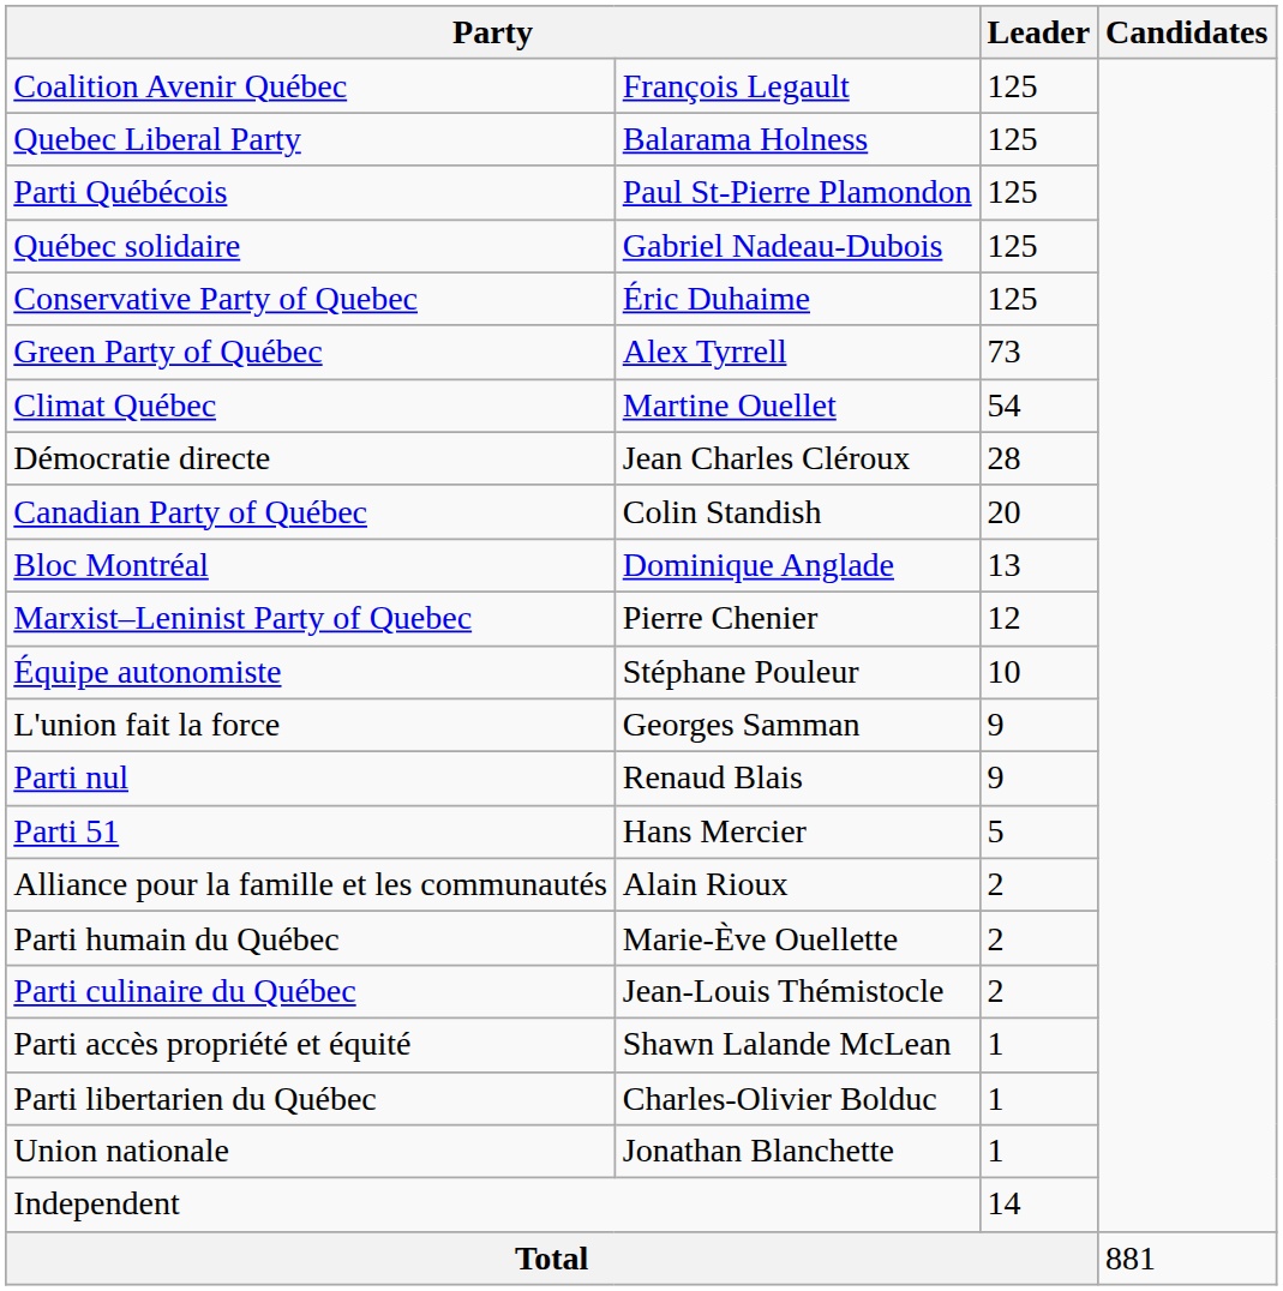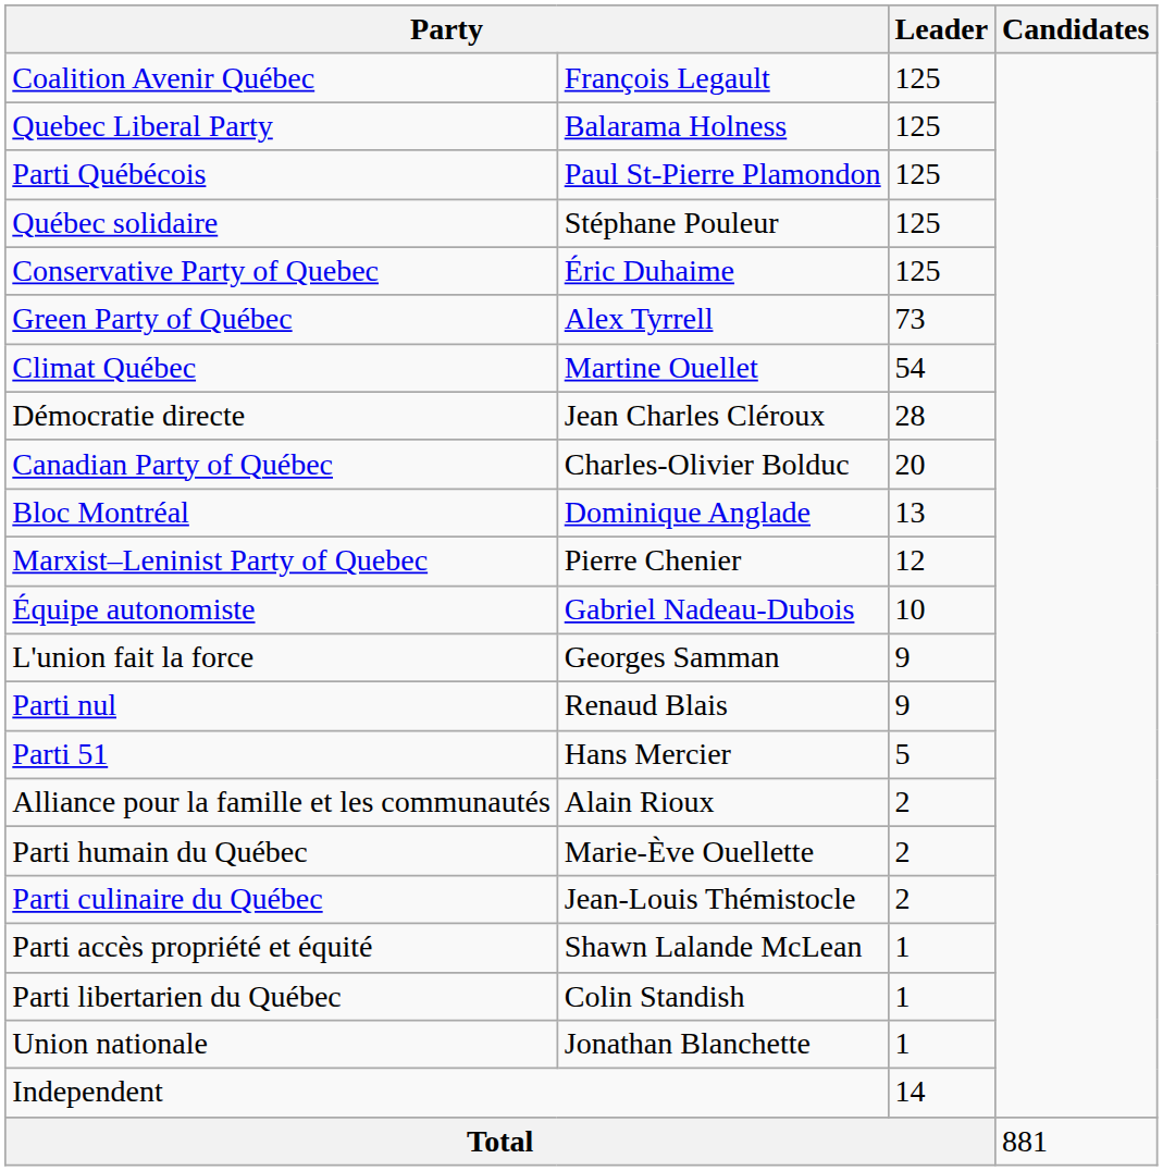Québec solidaire | column 2: Gabriel Nadeau-Dubois -> Stéphane Pouleur
Canadian Party of Québec | column 2: Colin Standish -> Charles-Olivier Bolduc
Équipe autonomiste | column 2: Stéphane Pouleur -> Gabriel Nadeau-Dubois
Parti libertarien du Québec | column 2: Charles-Olivier Bolduc -> Colin Standish
